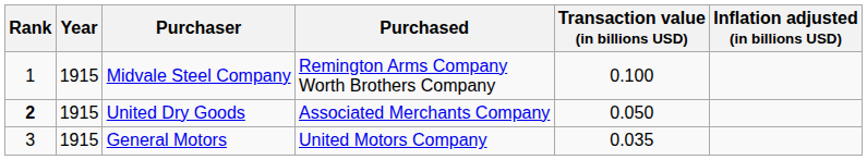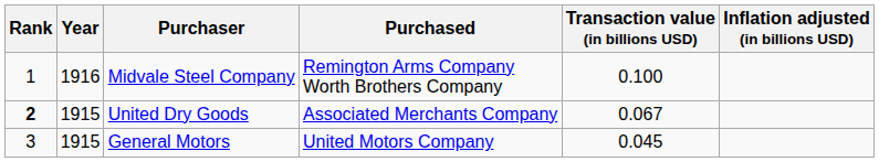Midvale Steel Company | Year: 1915 -> 1916
United Dry Goods | Transaction value (in billions USD): 0.050 -> 0.067
General Motors | Transaction value (in billions USD): 0.035 -> 0.045
